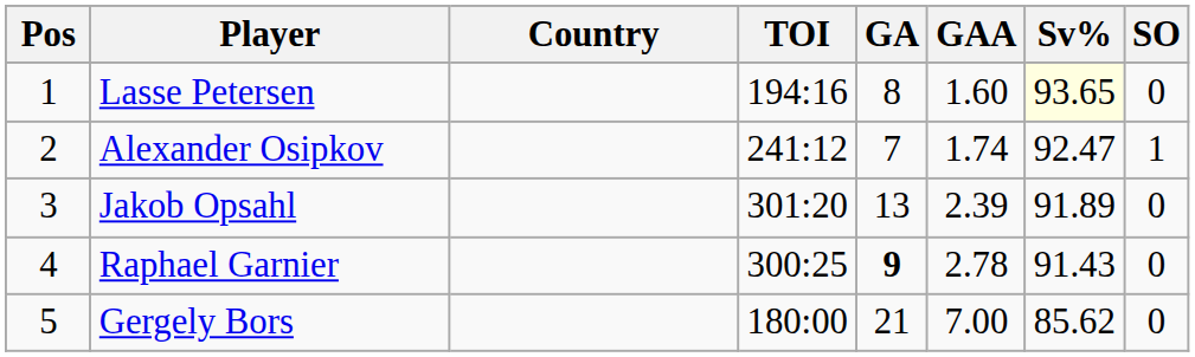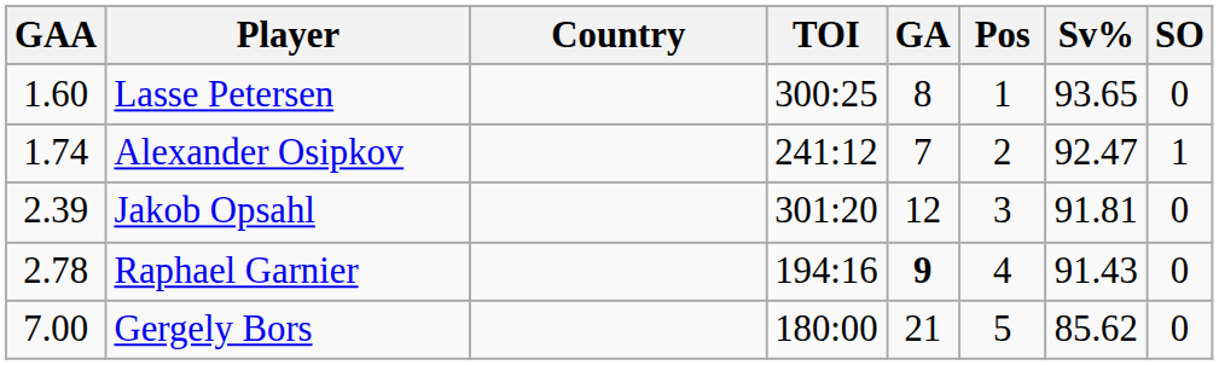columns swapped: Pos <-> GAA
Lasse Petersen | TOI: 194:16 -> 300:25
Lasse Petersen | Sv%: lightyellow background -> no background
Jakob Opsahl | GA: 13 -> 12
Jakob Opsahl | Sv%: 91.89 -> 91.81
Raphael Garnier | TOI: 300:25 -> 194:16
